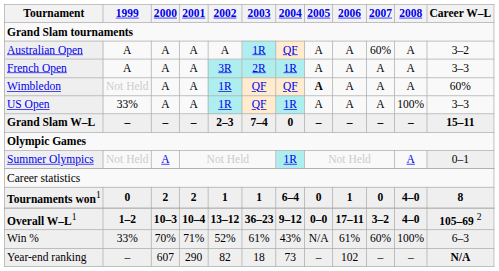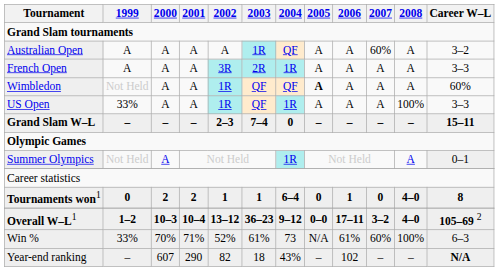Win % | 2004: 43% -> 73
Year-end ranking | 2004: 73 -> 43%
